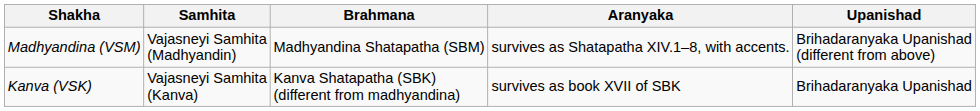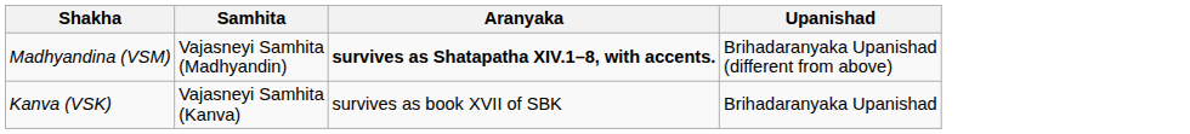- column: Brahmana | Madhyandina Shatapatha (SBM) | Kanva Shatapatha (SBK) (different from madhyandina)
Madhyandina (VSM) | Aranyaka: normal -> bold
